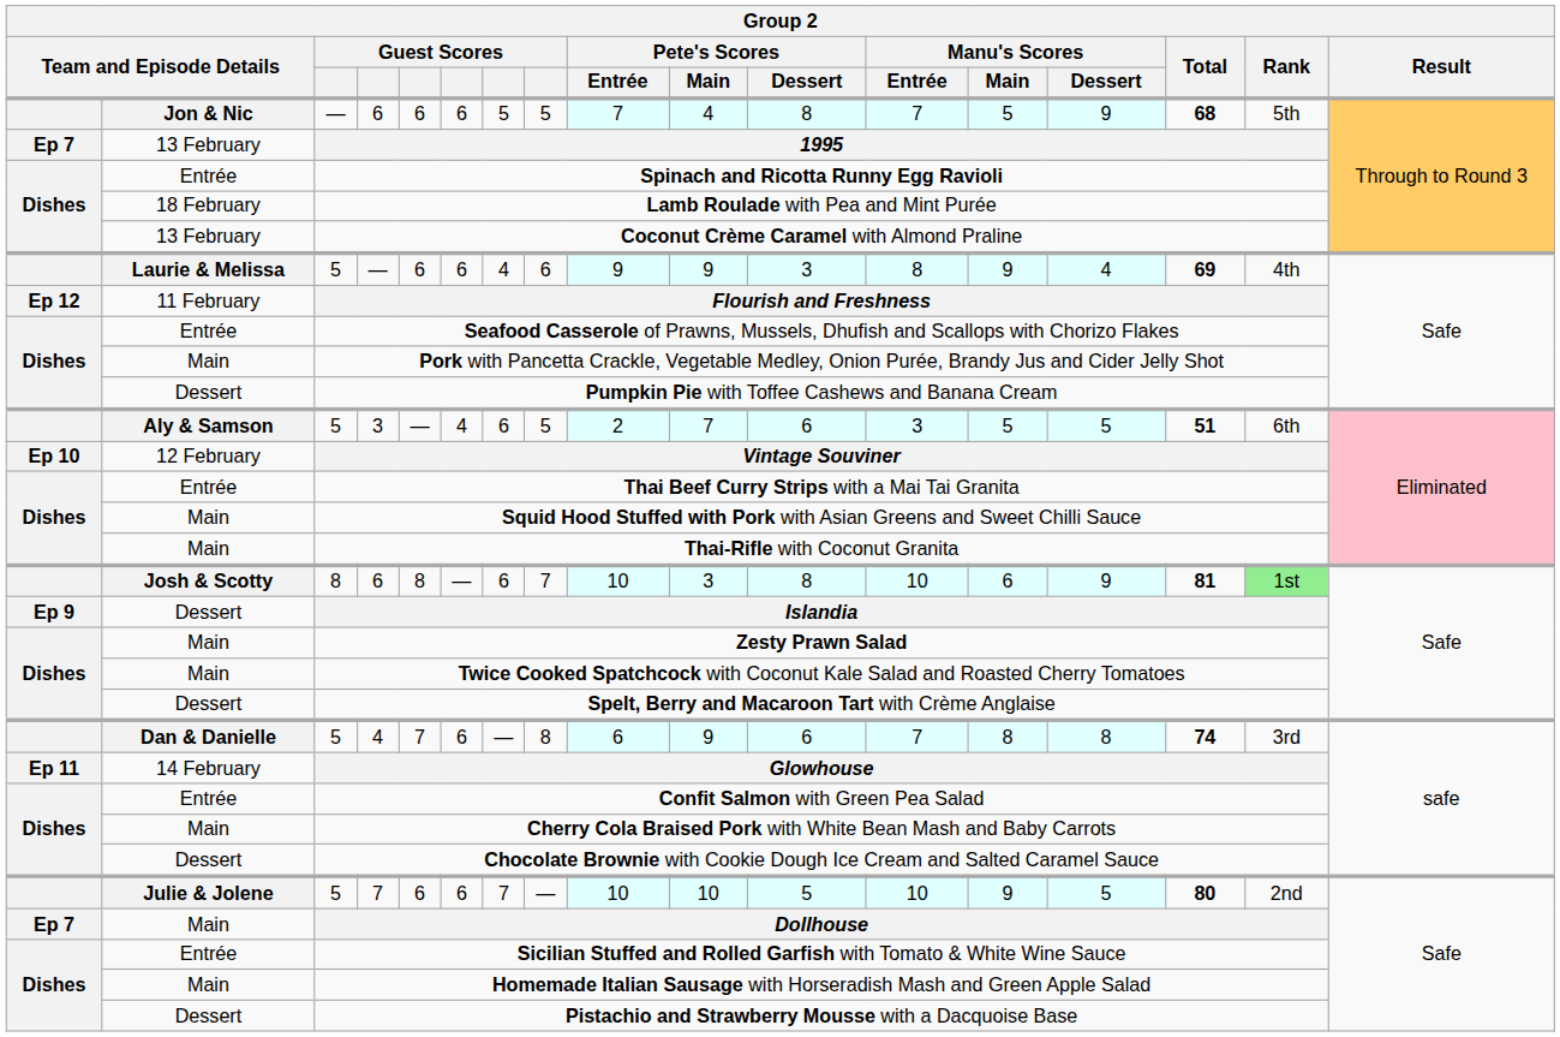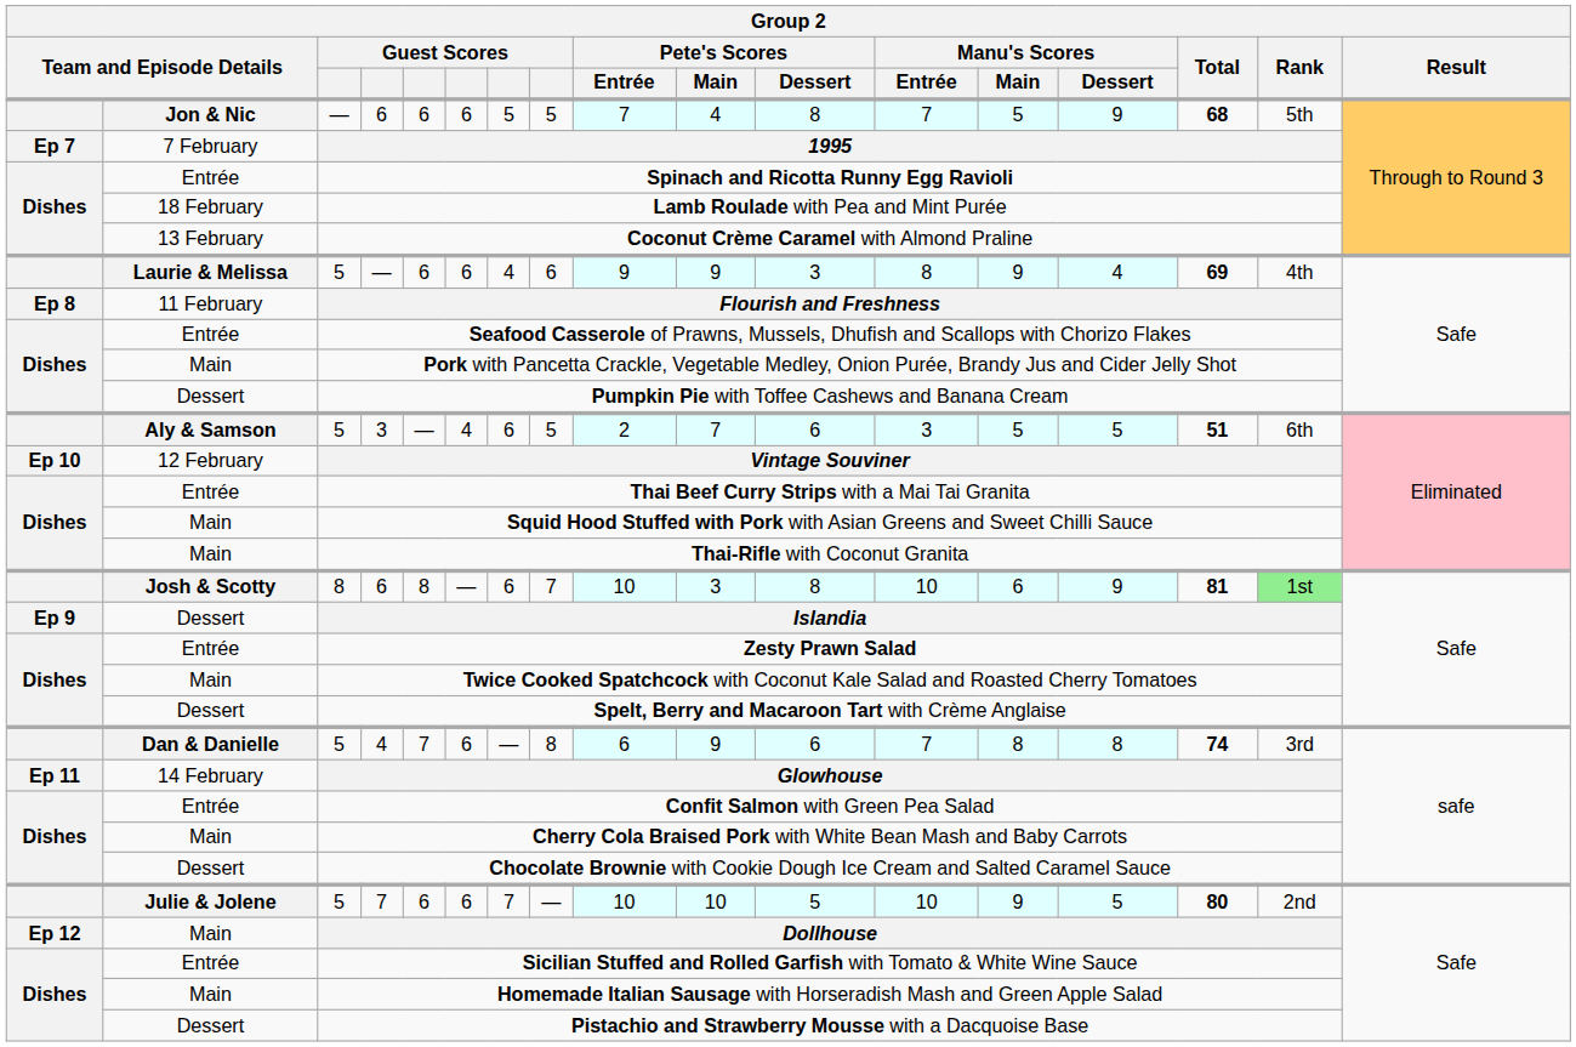1995 | column 2: 13 February -> 7 February
Flourish and Freshness | column 1: Ep 12 -> Ep 8
Zesty Prawn Salad | column 2: Main -> Entrée
Dollhouse | column 1: Ep 7 -> Ep 12
